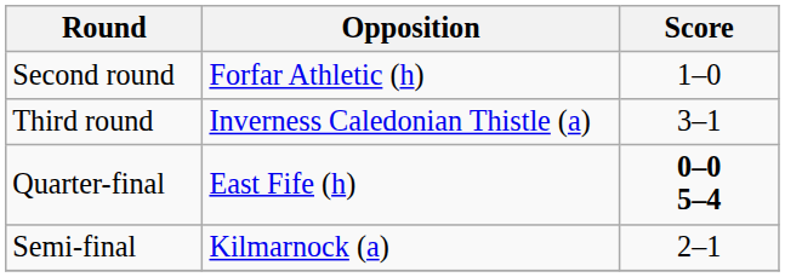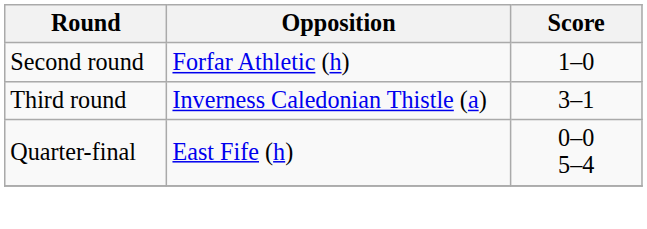Quarter-final | Score: bold -> normal
- row: Semi-final | Kilmarnock (a) | 2–1
